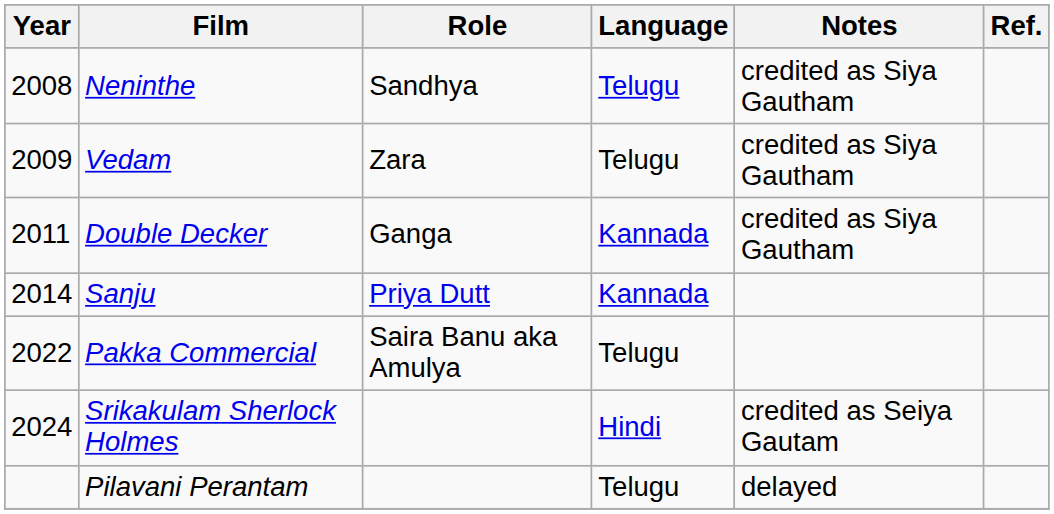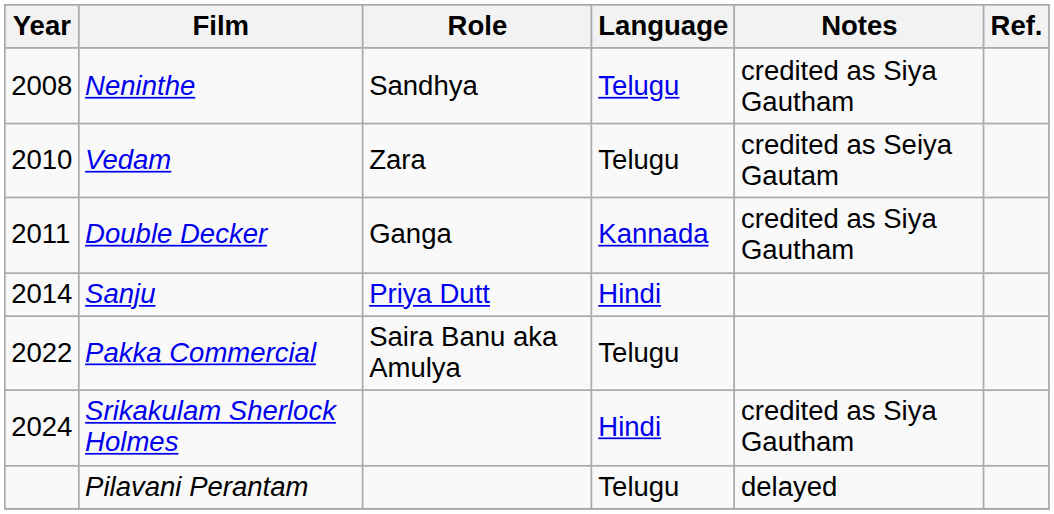Vedam | Year: 2009 -> 2010
Vedam | Notes: credited as Siya Gautham -> credited as Seiya Gautam
Sanju | Language: Kannada -> Hindi
Srikakulam Sherlock Holmes | Notes: credited as Seiya Gautam -> credited as Siya Gautham
